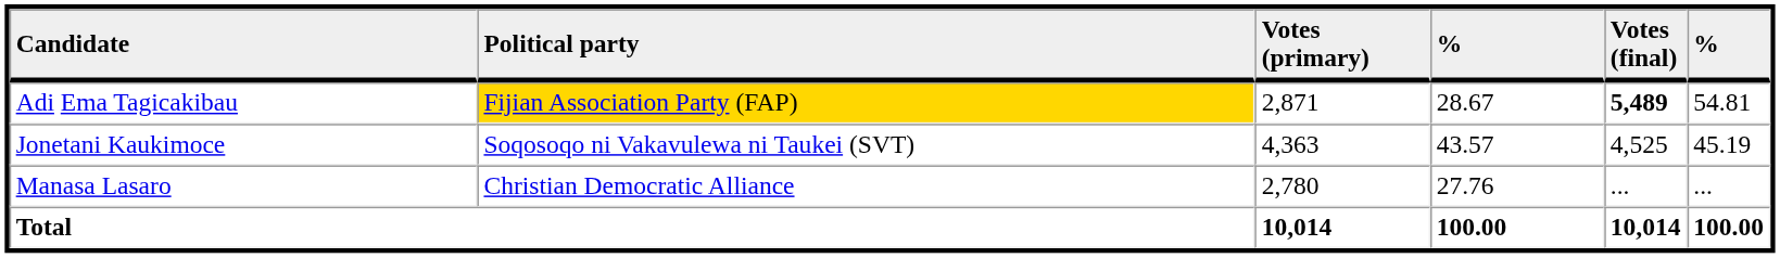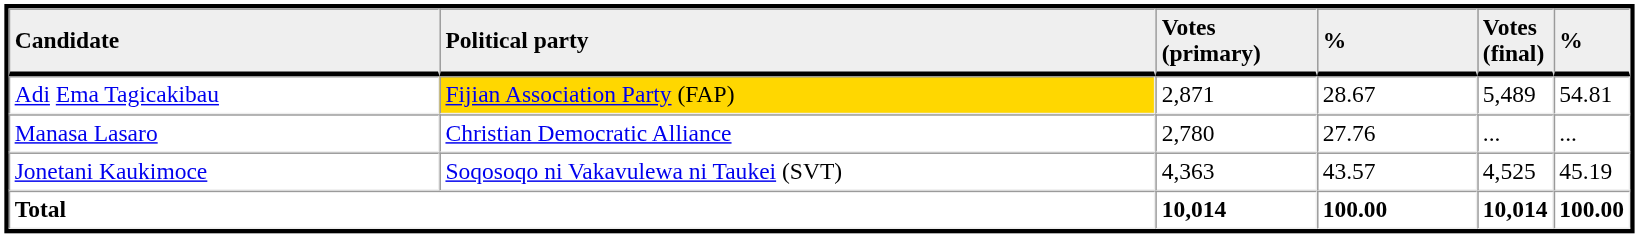Adi Ema Tagicakibau | Votes (final): bold -> normal
rows swapped: Jonetani Kaukimoce <-> Manasa Lasaro
